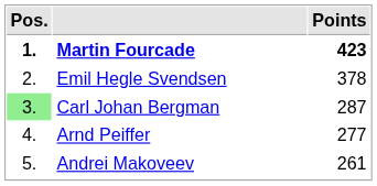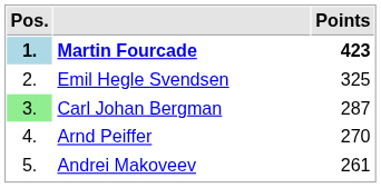Martin Fourcade | Pos.: no background -> lightblue background
Emil Hegle Svendsen | Points: 378 -> 325
Arnd Peiffer | Points: 277 -> 270
